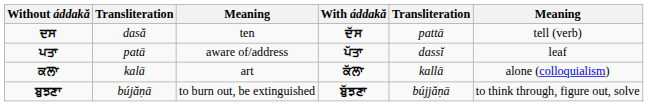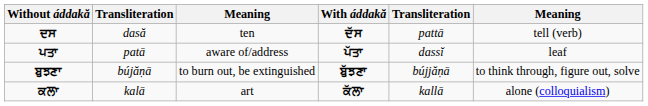rows swapped: ਬੁਝਣਾ <-> ਕਲਾ
